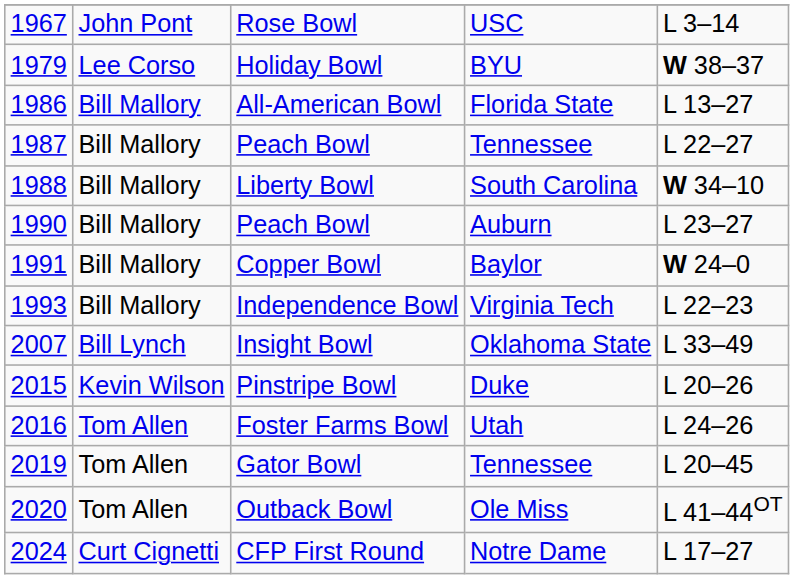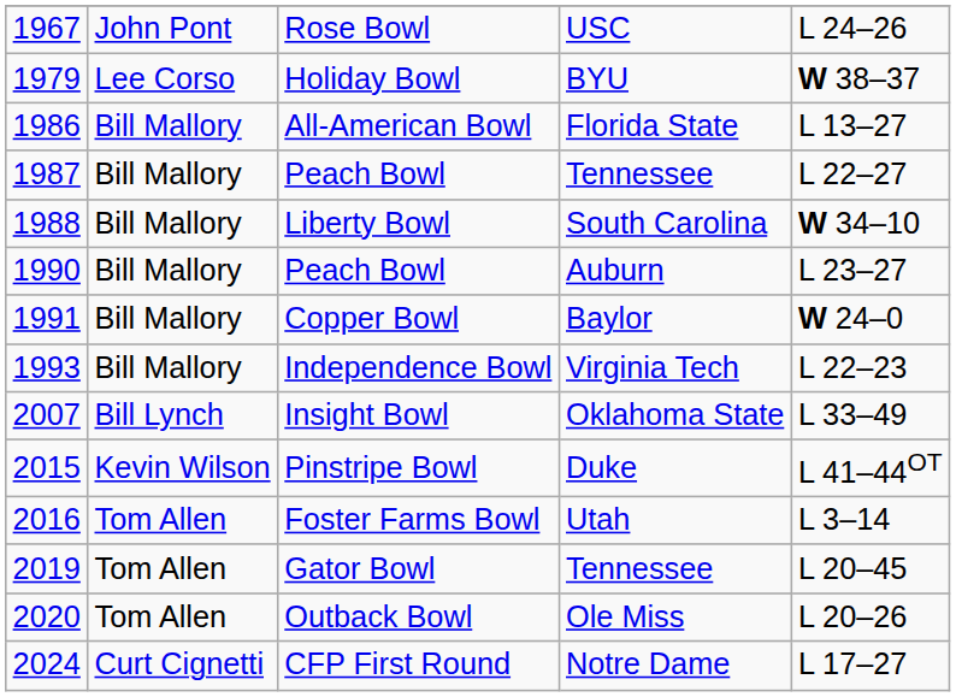Rose Bowl | column 5: L 3–14 -> L 24–26
Pinstripe Bowl | column 5: L 20–26 -> L 41–44OT
Foster Farms Bowl | column 5: L 24–26 -> L 3–14
Outback Bowl | column 5: L 41–44OT -> L 20–26
